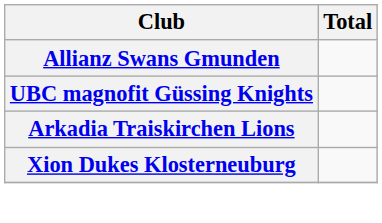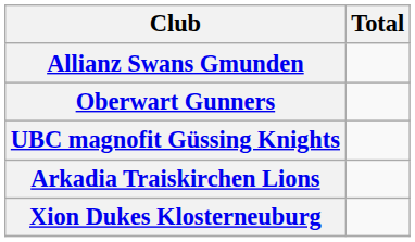+ row: Oberwart Gunners
